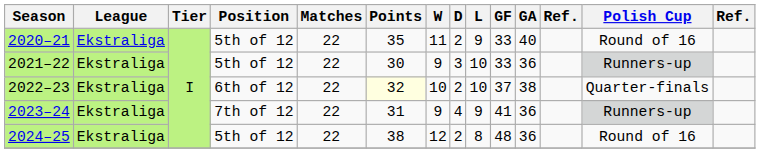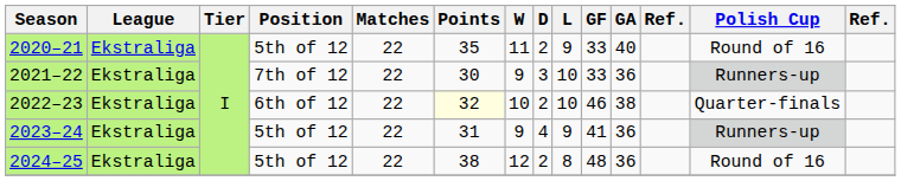2021–22 | Position: 5th of 12 -> 7th of 12
2022–23 | GF: 37 -> 46
2023–24 | Position: 7th of 12 -> 5th of 12
